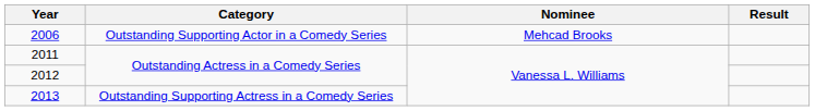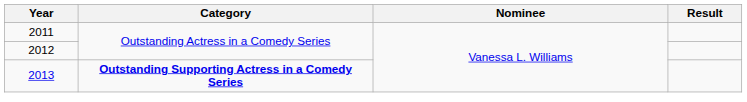- row: 2006 | Outstanding Supporting Actor in a Comedy Series | Mehcad Brooks
2013 | Category: normal -> bold
